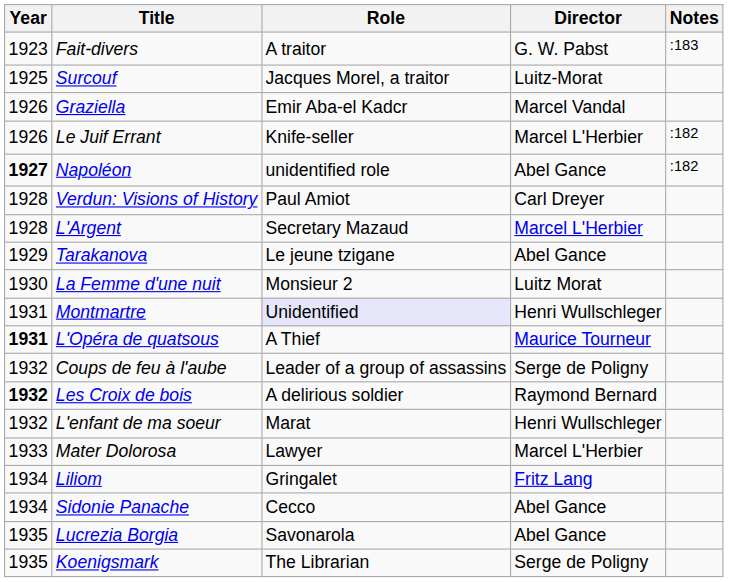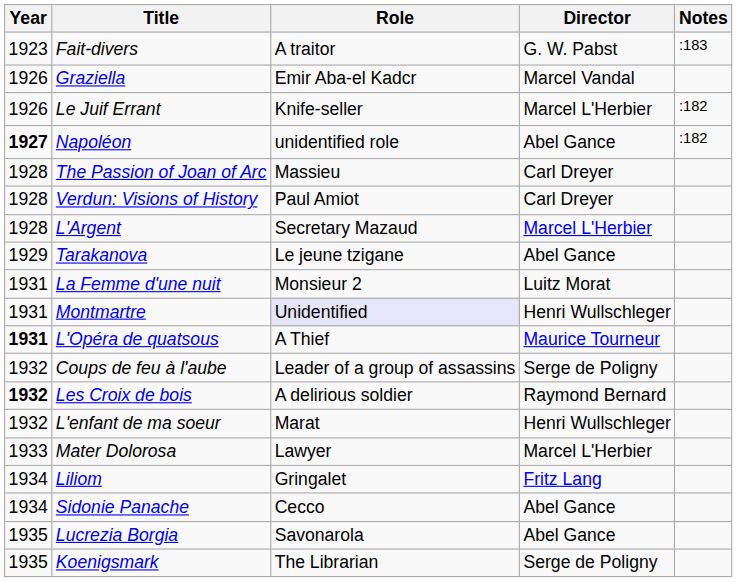- row: 1925 | Surcouf | Jacques Morel, a traitor | Luitz-Morat
+ row: 1928 | The Passion of Joan of Arc | Massieu | Carl Dreyer
La Femme d'une nuit | Year: 1930 -> 1931
